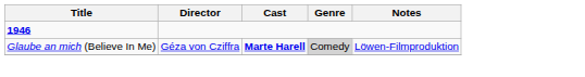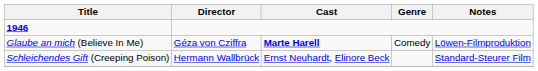Glaube an mich (Believe In Me) | Genre: lightgrey background -> no background
+ row: Schleichendes Gift (Creeping Poison) | Hermann Wallbrück | Ernst Neuhardt, Elinore Beck | Standard-Steurer Film
